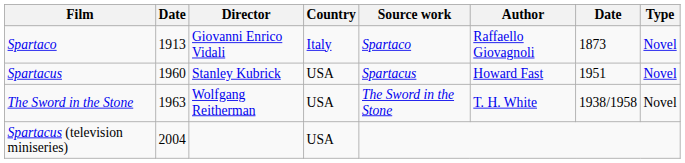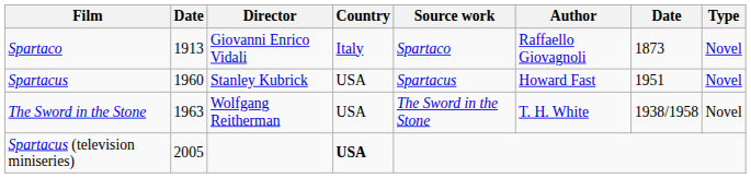Spartacus (television miniseries) | column 2: 2004 -> 2005
Spartacus (television miniseries) | Country: normal -> bold
